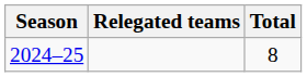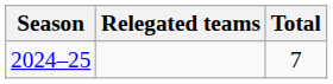2024–25 | Total: 8 -> 7
